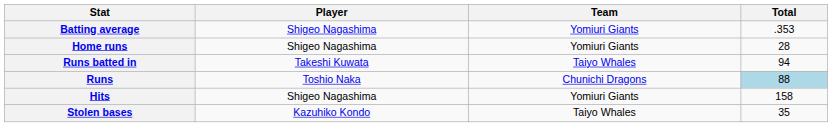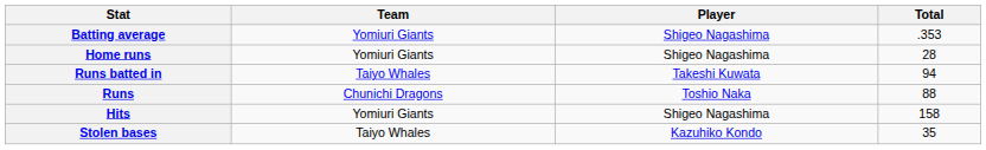columns swapped: Player <-> Team
Runs | Total: lightblue background -> no background
